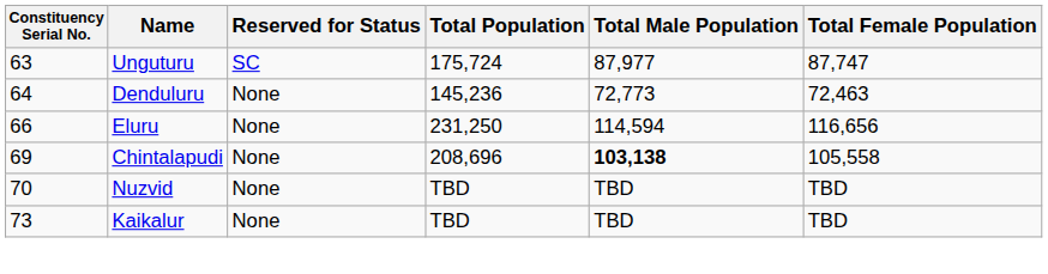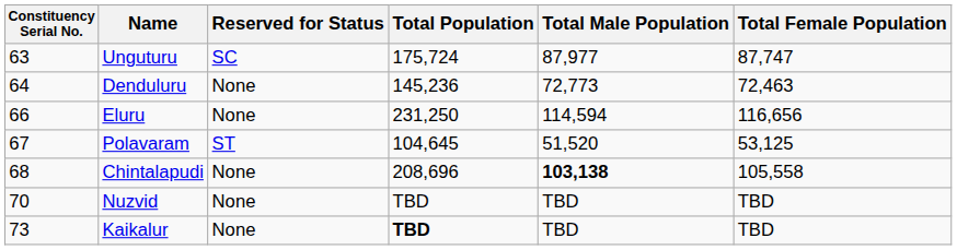+ row: 67 | Polavaram | ST | 104,645 | 51,520 | 53,125
Chintalapudi | Constituency Serial No.: 69 -> 68
Kaikalur | Total Population: normal -> bold
